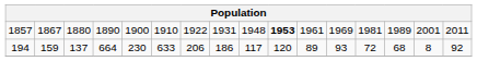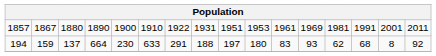1857 | column 9: 1948 -> 1951
1857 | column 10: bold -> normal
1857 | column 14: 1989 -> 1991
194 | column 7: 206 -> 291
194 | column 8: 186 -> 188
194 | column 9: 117 -> 197
194 | column 10: 120 -> 180
194 | column 11: 89 -> 83
194 | column 13: 72 -> 62
